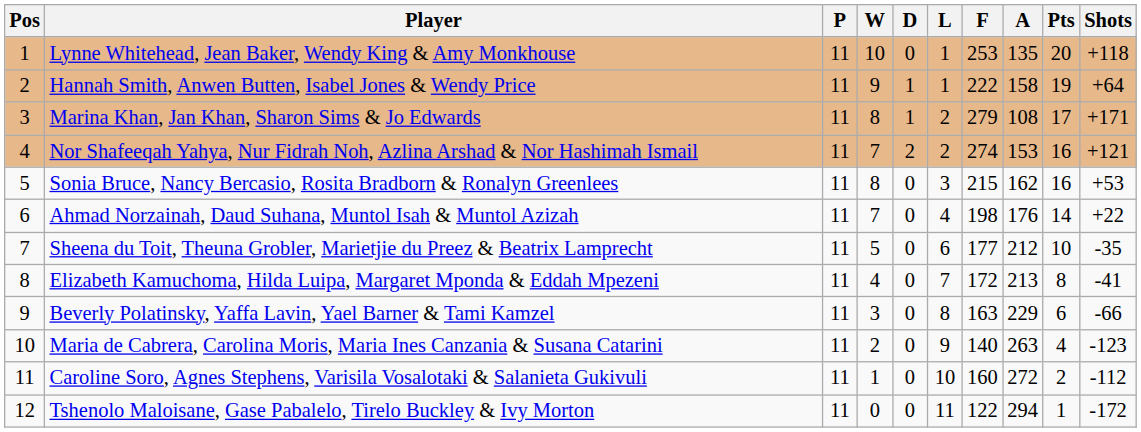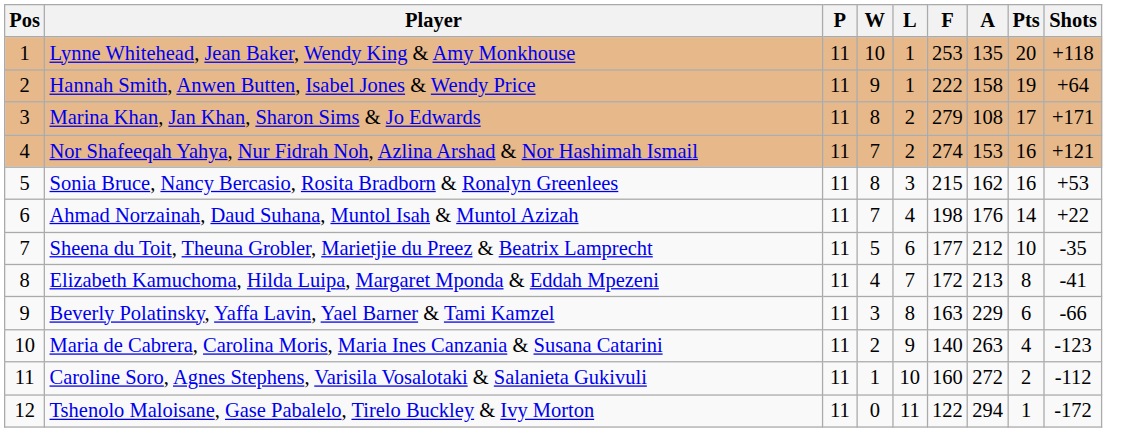- column: D | 0 | 1 | 1 | 2 | 0 | 0 | 0 | 0 | 0 | 0 | 0 | 0
